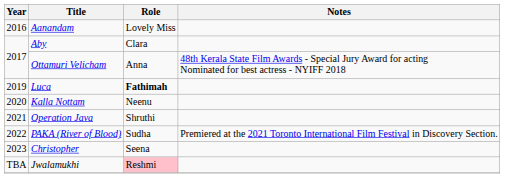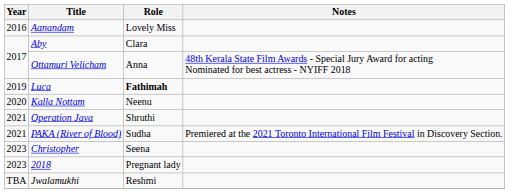PAKA (River of Blood) | Year: 2022 -> 2021
+ row: 2023 | 2018 | Pregnant lady
Jwalamukhi | Role: pink background -> no background
